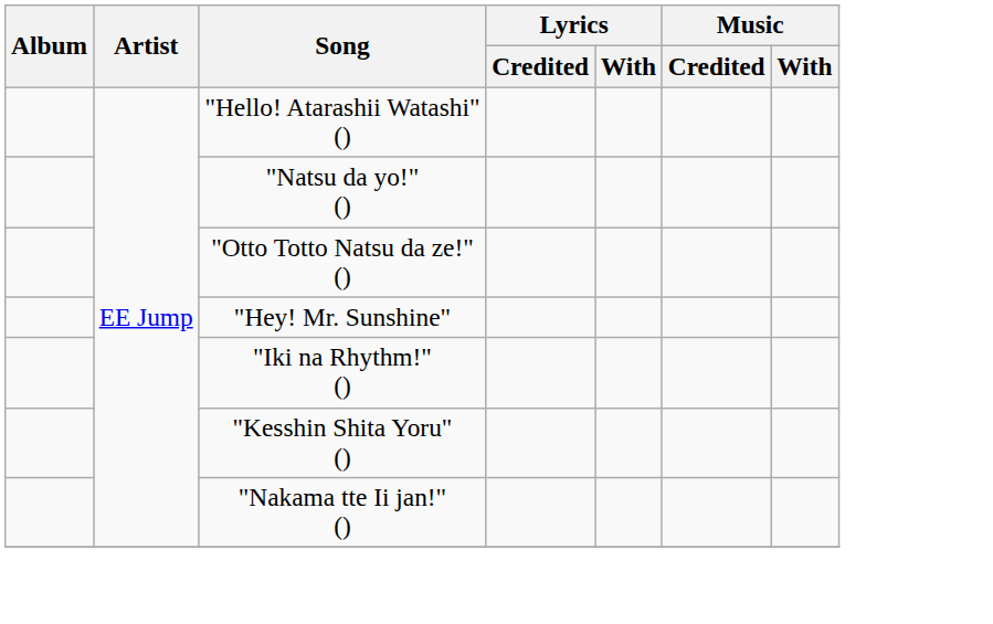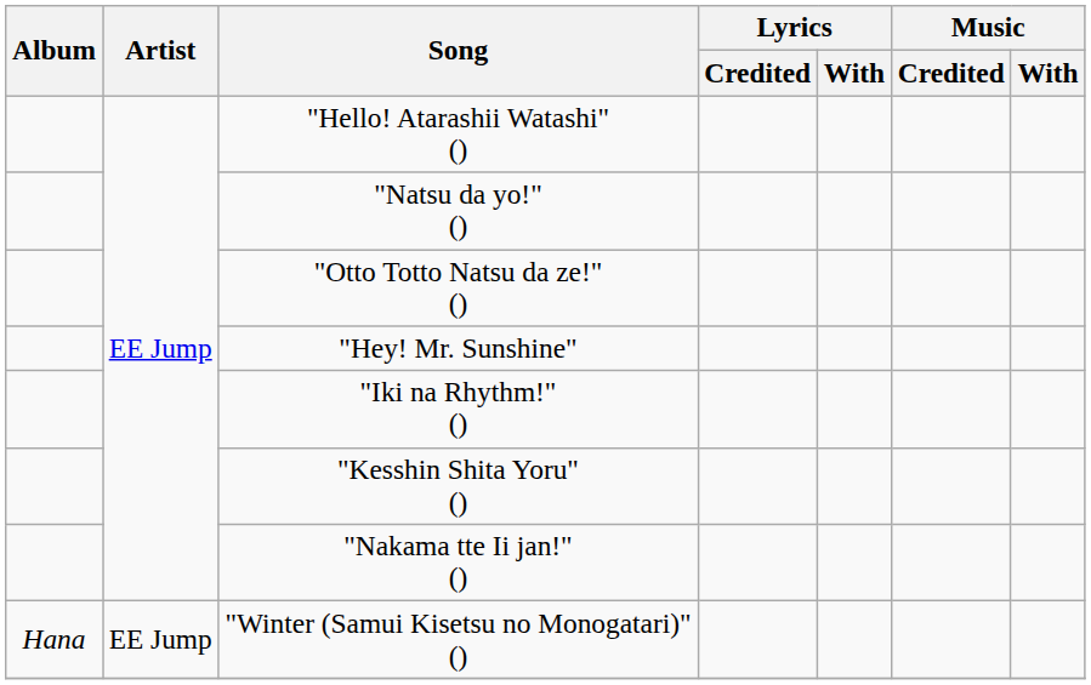+ row: Hana | EE Jump | "Winter (Samui Kisetsu no Monogatari)" ()
